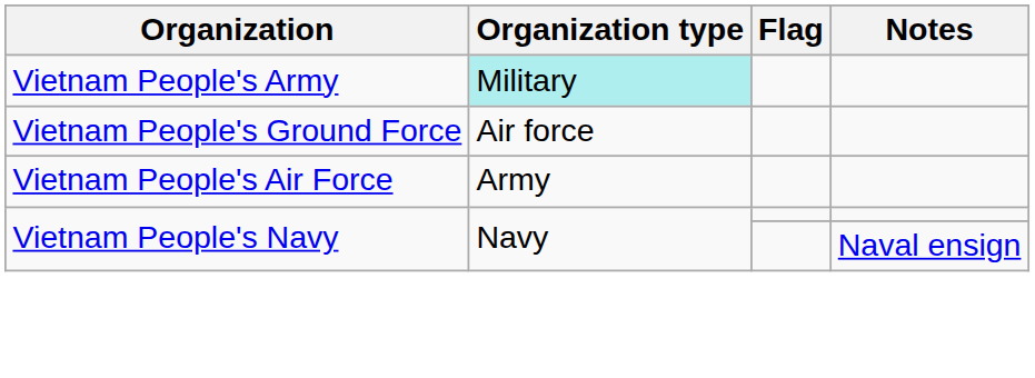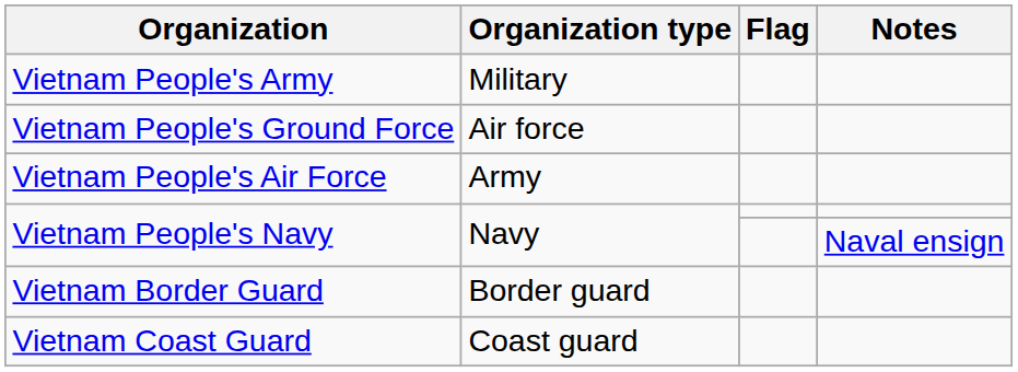Vietnam People's Army | Organization type: paleturquoise background -> no background
+ row: Vietnam Border Guard | Border guard
+ row: Vietnam Coast Guard | Coast guard
